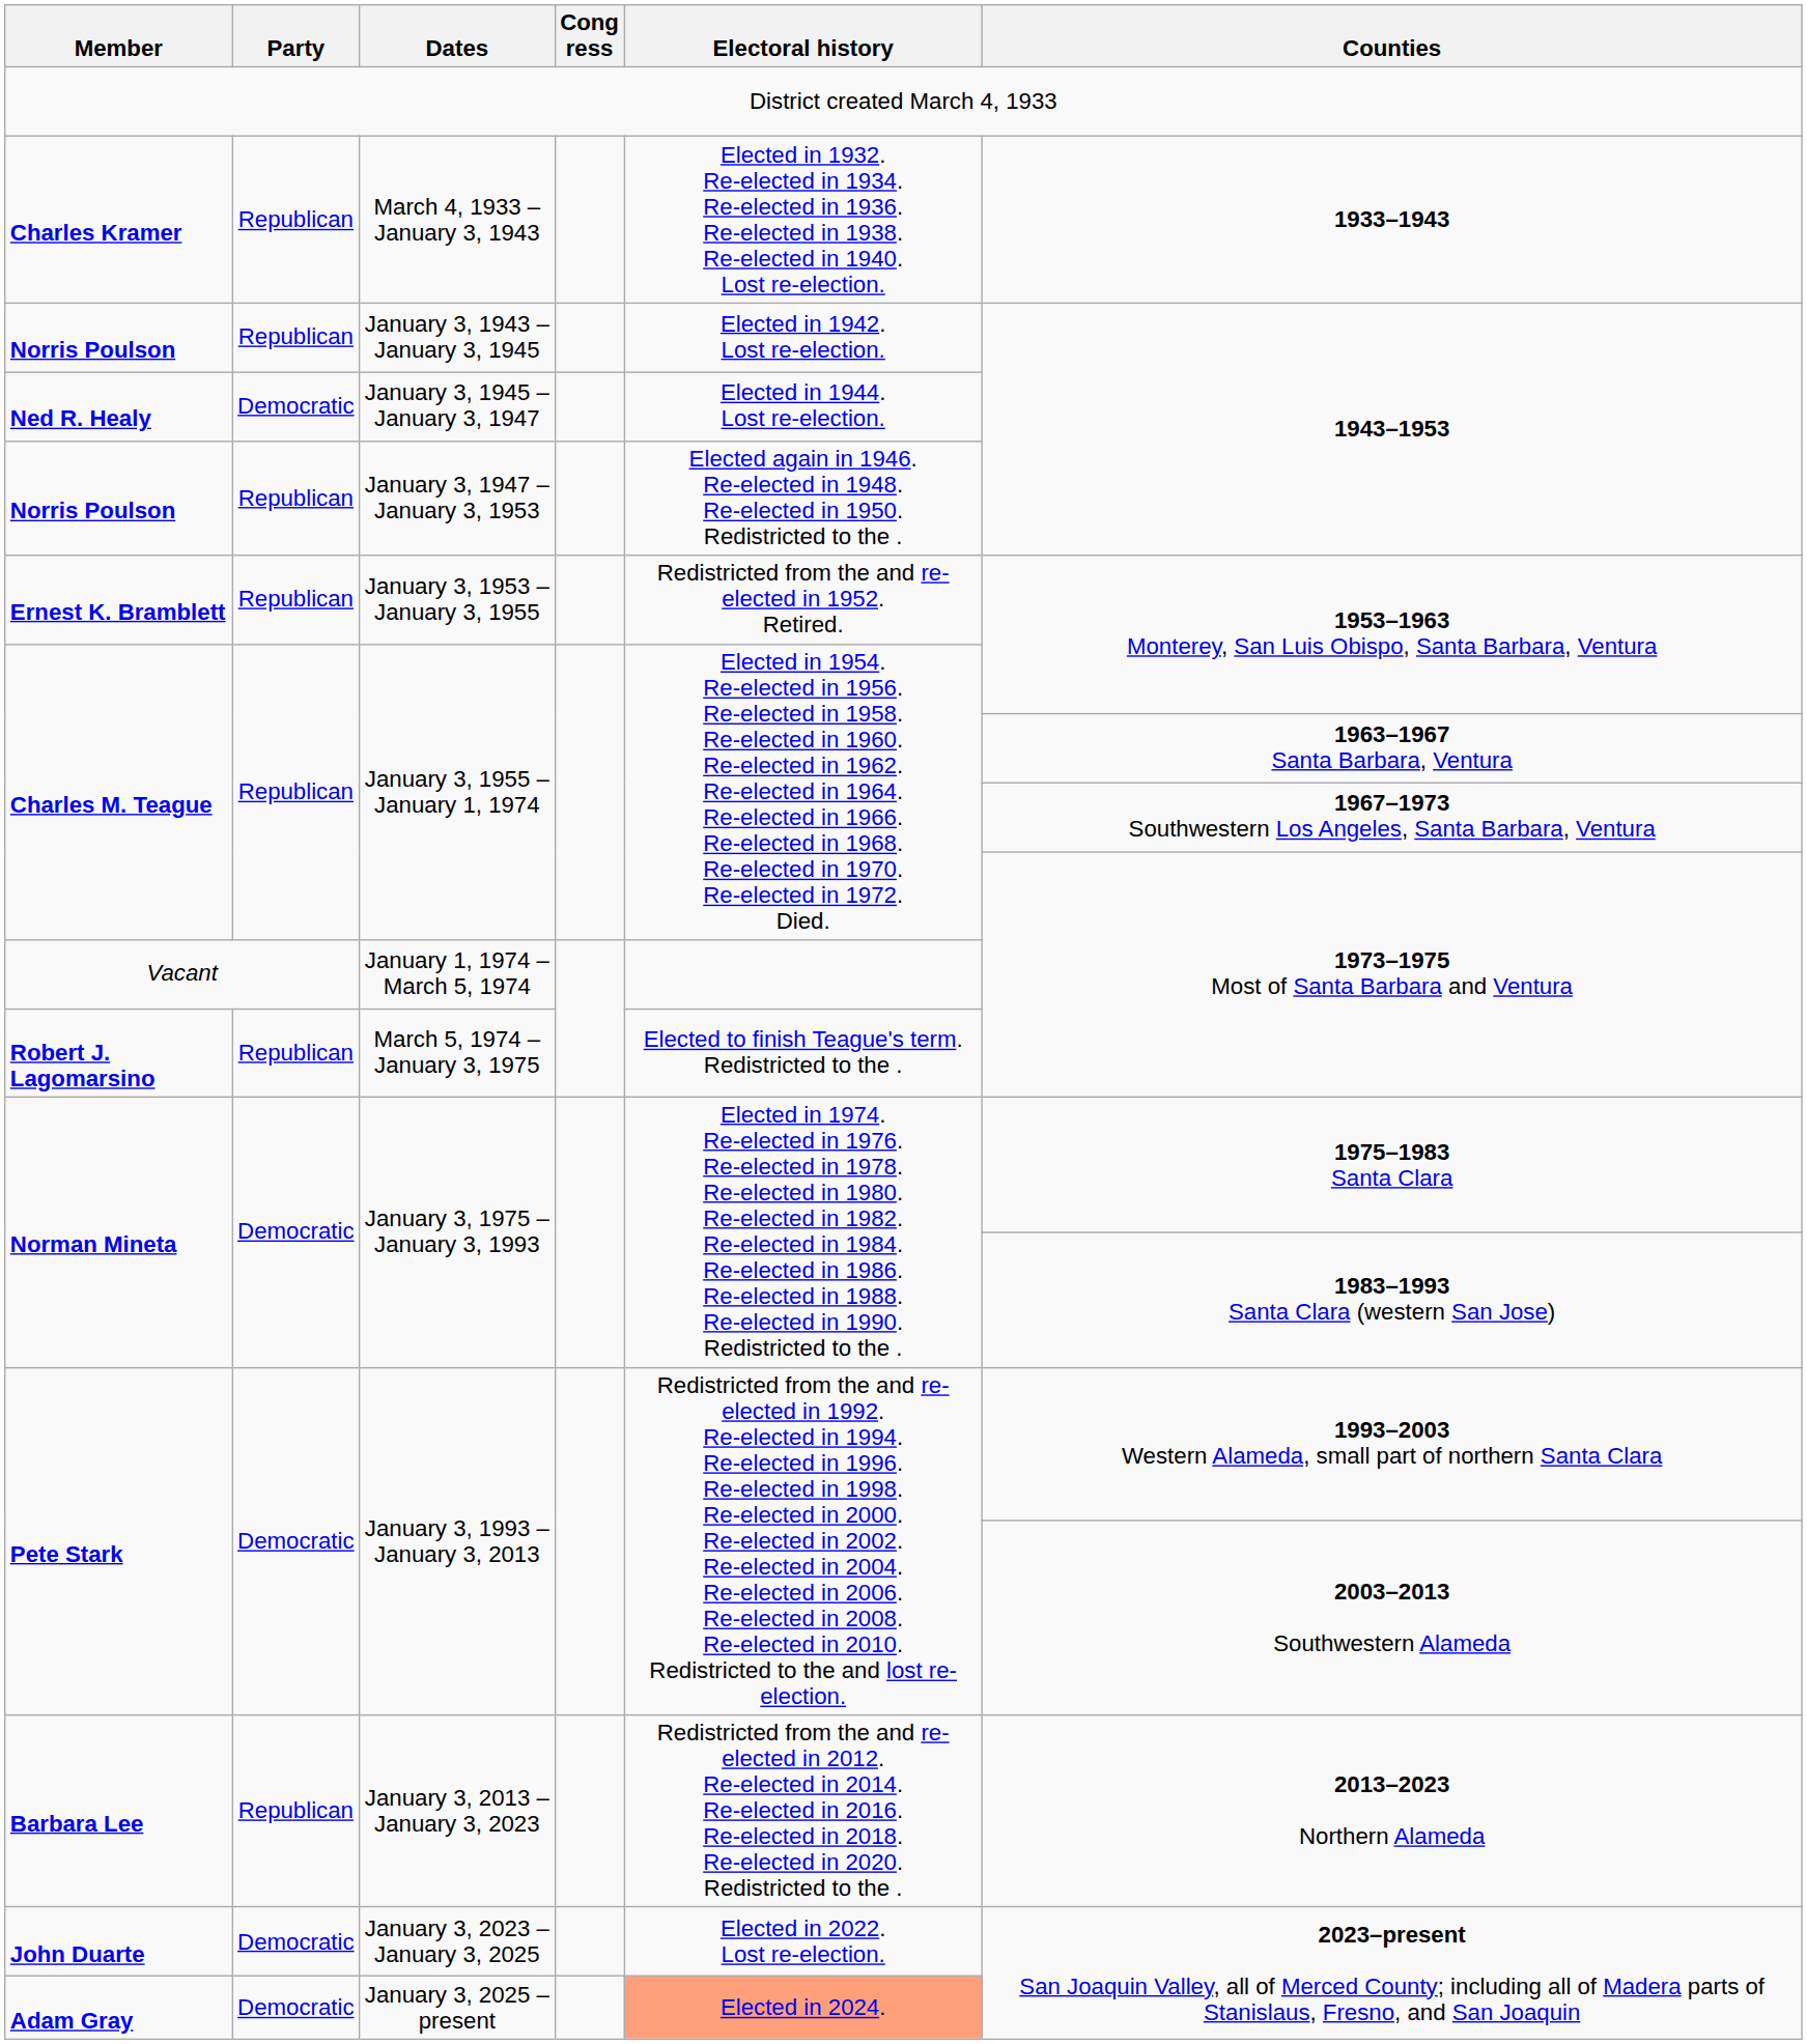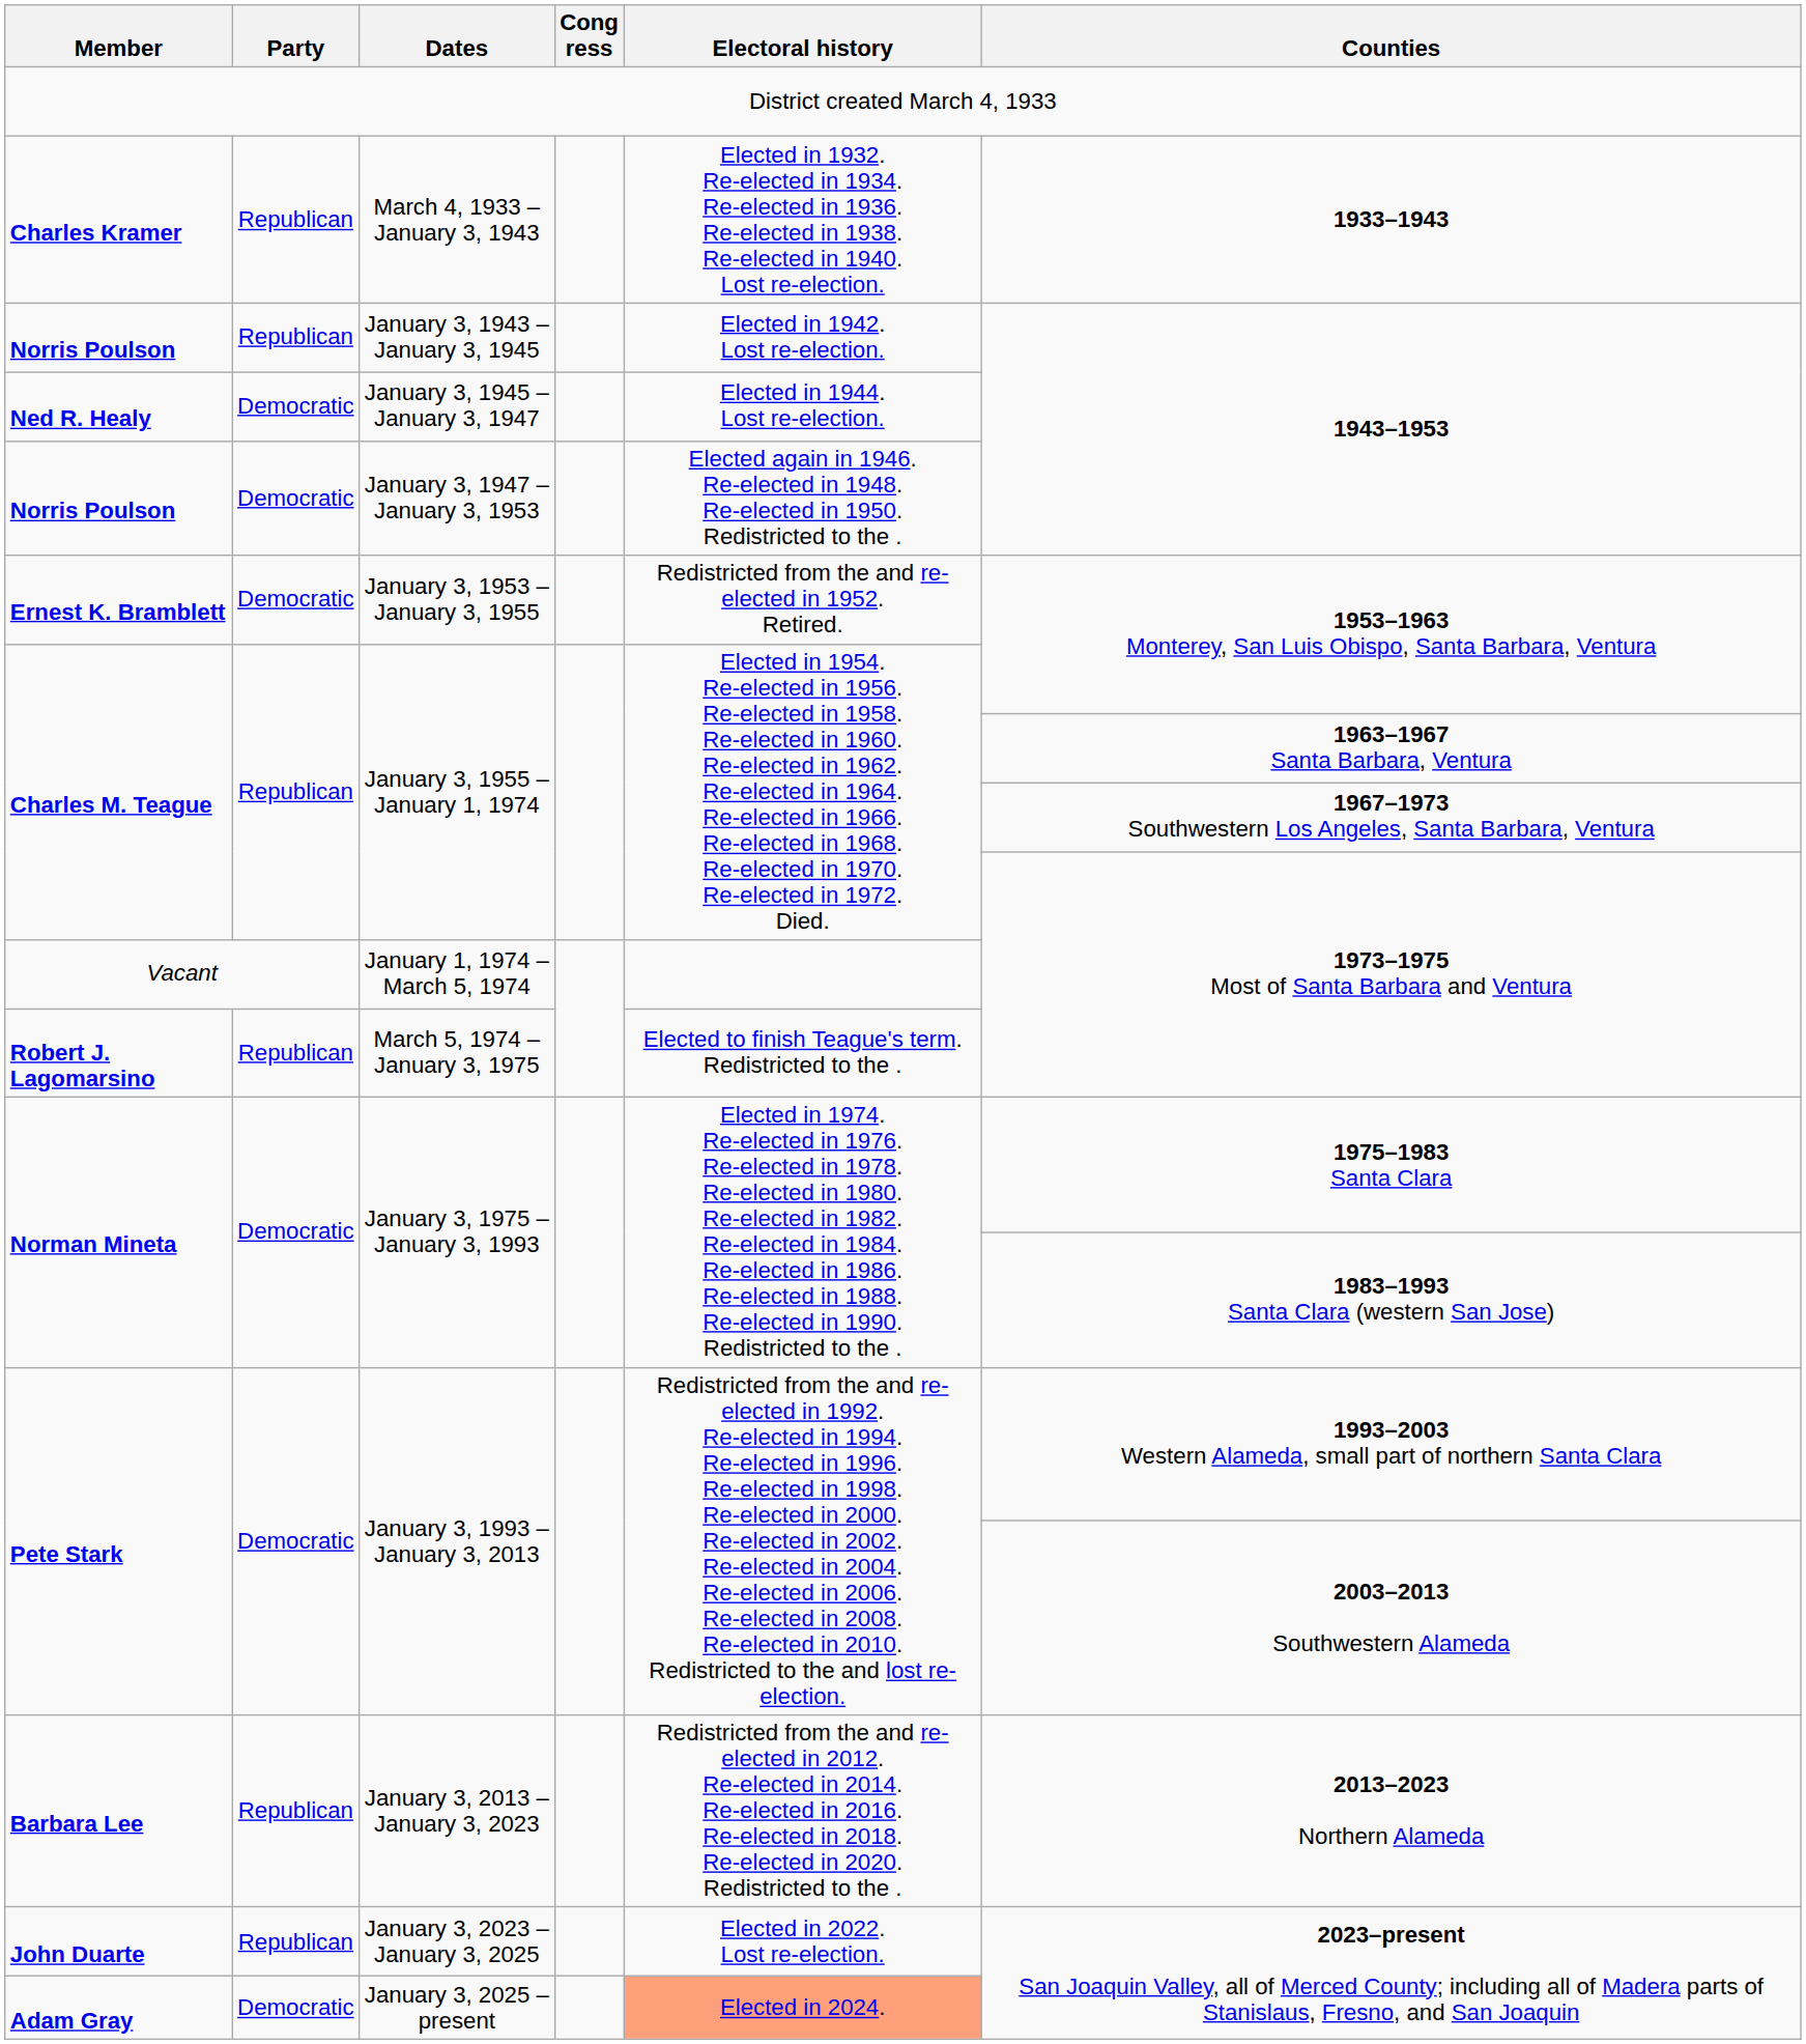January 3, 1947 – January 3, 1953 | Party: Republican -> Democratic
January 3, 1953 – January 3, 1955 | Party: Republican -> Democratic
January 3, 2023 – January 3, 2025 | Party: Democratic -> Republican
